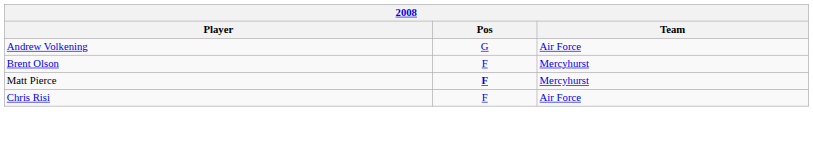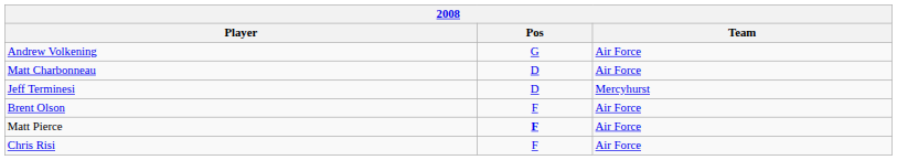+ row: Matt Charbonneau | D | Air Force
+ row: Jeff Terminesi | D | Mercyhurst
Brent Olson | Team: Mercyhurst -> Air Force
Matt Pierce | Team: Mercyhurst -> Air Force
